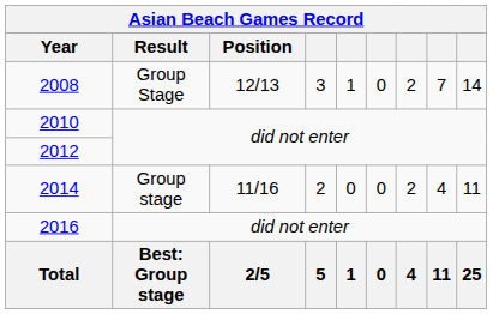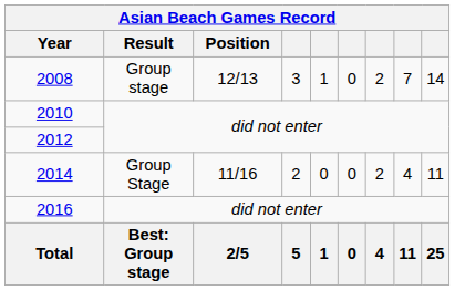2008 | Result: Group Stage -> Group stage
2014 | Result: Group stage -> Group Stage
